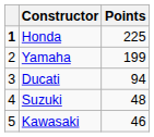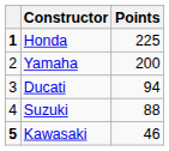Yamaha | Points: 199 -> 200
Suzuki | Points: 48 -> 88
Kawasaki | column 1: normal -> bold
